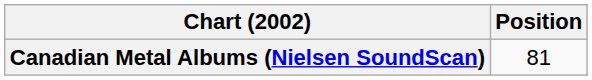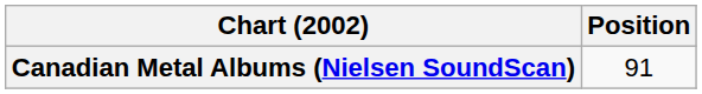Canadian Metal Albums (Nielsen SoundScan) | Position: 81 -> 91
